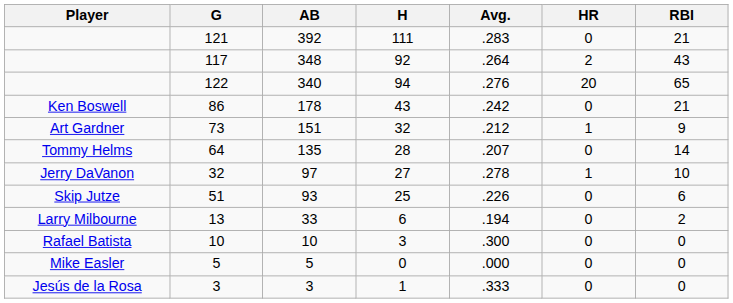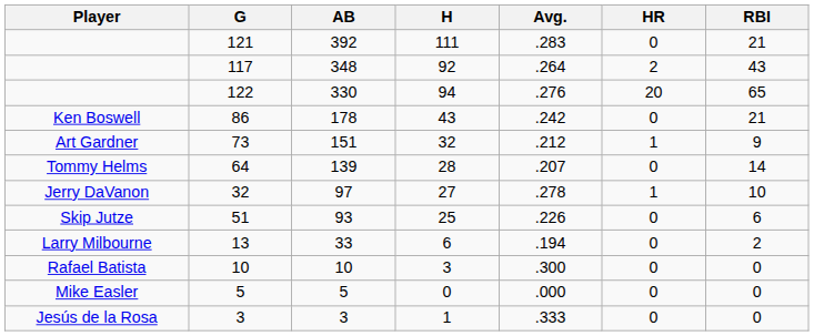122 | AB: 340 -> 330
64 | AB: 135 -> 139
